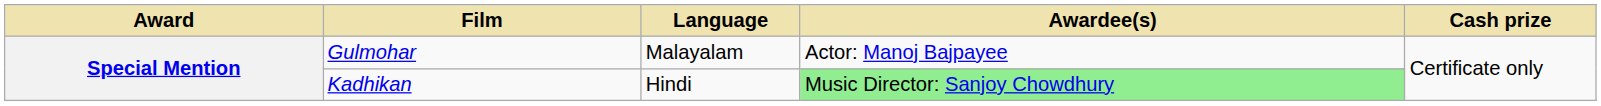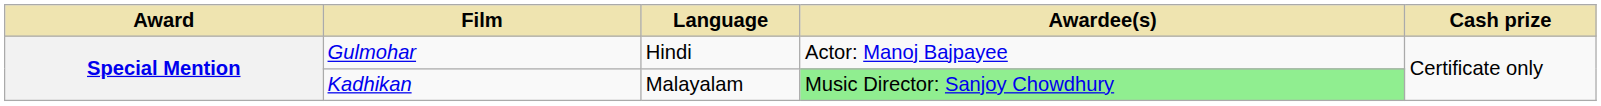Gulmohar | Language: Malayalam -> Hindi
Kadhikan | Language: Hindi -> Malayalam
